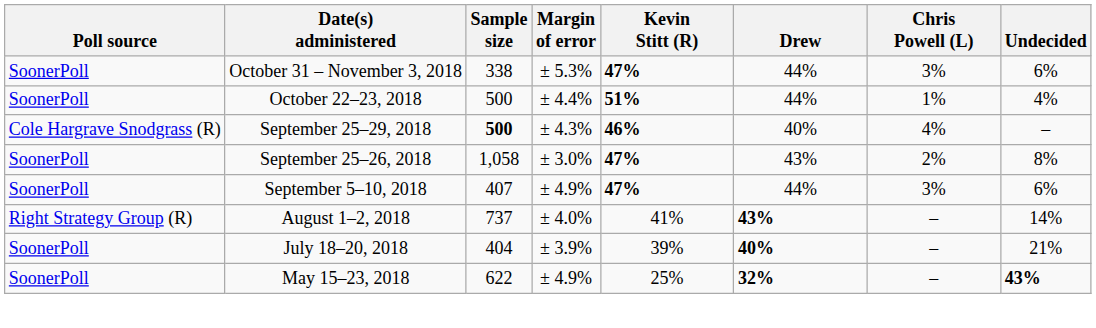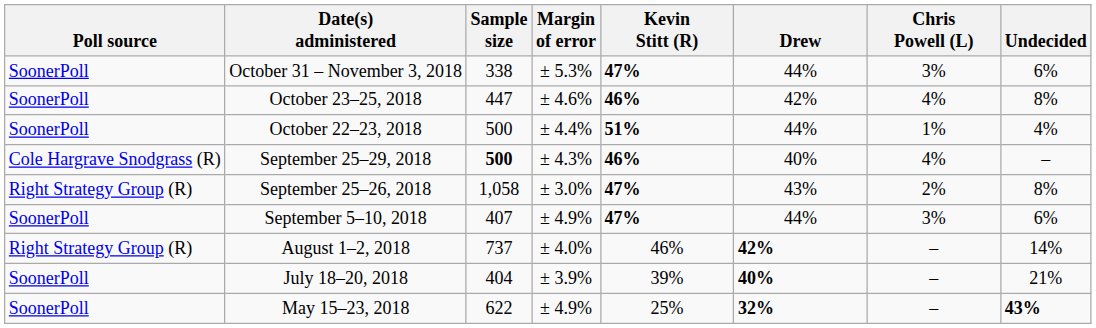+ row: SoonerPoll | October 23–25, 2018 | 447 | ± 4.6% | 46% | 42% | 4% | 8%
September 25–26, 2018 | Poll source: SoonerPoll -> Right Strategy Group (R)
August 1–2, 2018 | Kevin Stitt (R): 41% -> 46%
August 1–2, 2018 | Drew: 43% -> 42%
